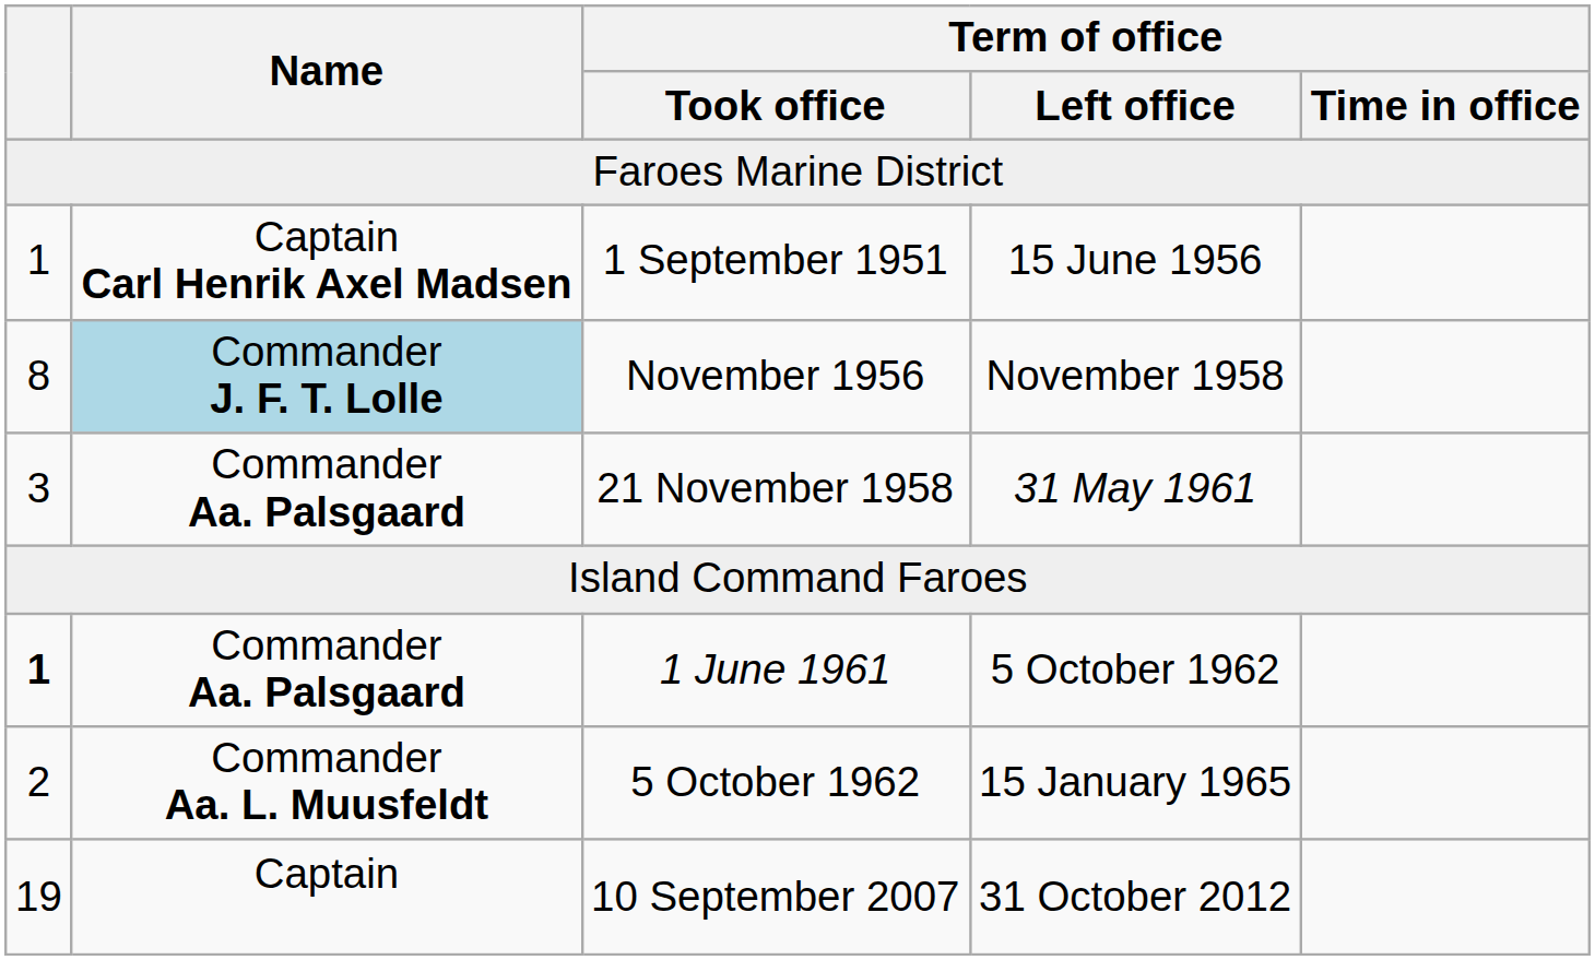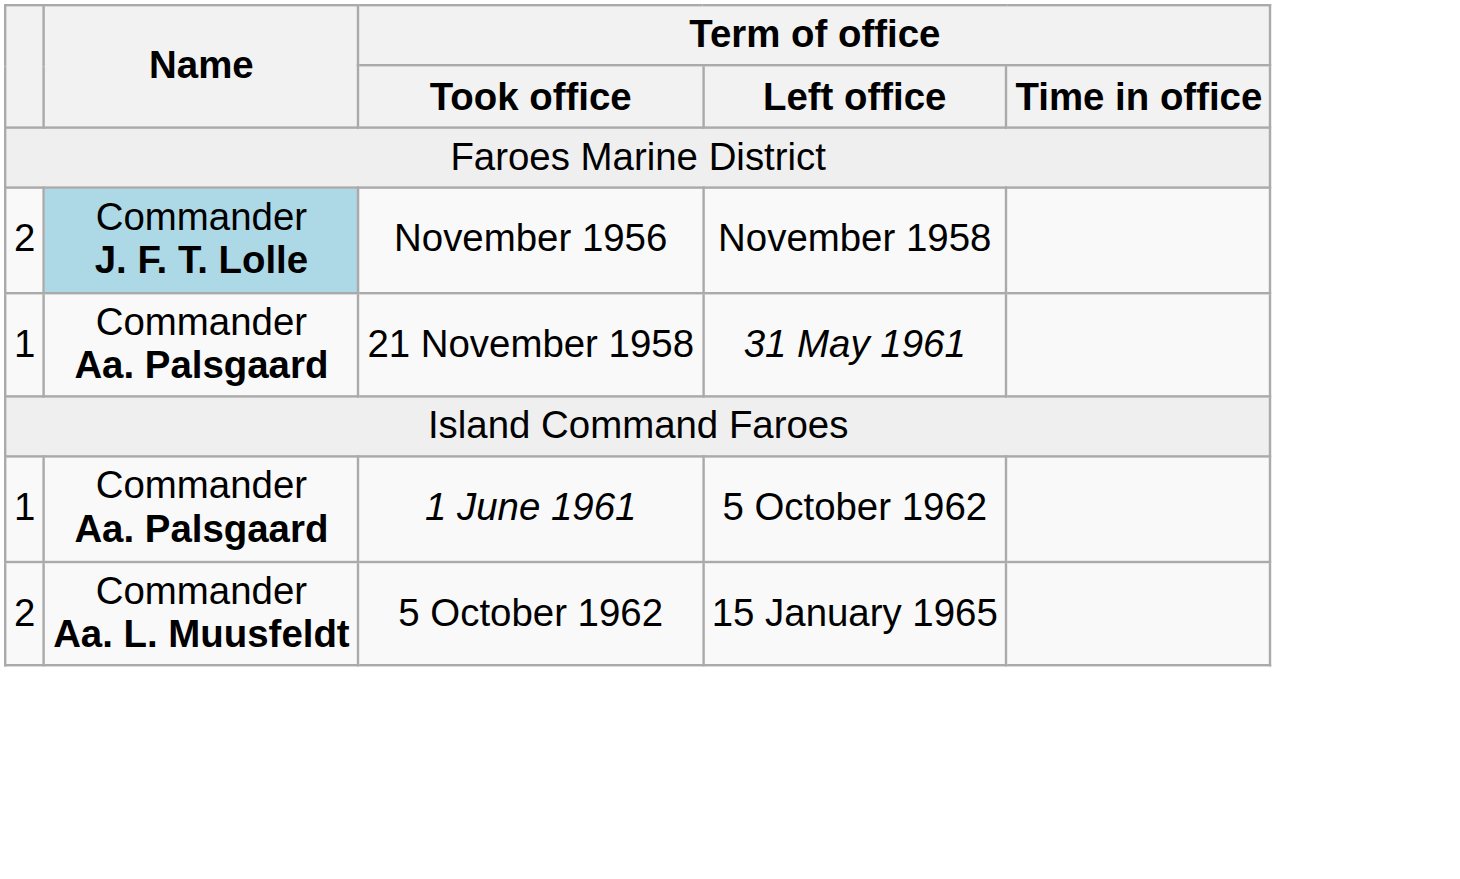- row: 1 | Captain Carl Henrik Axel Madsen | 1 September 1951 | 15 June 1956
November 1956 | column 1: 8 -> 2
21 November 1958 | column 1: 3 -> 1
1 June 1961 | column 1: bold -> normal
- row: 19 | Captain | 10 September 2007 | 31 October 2012
